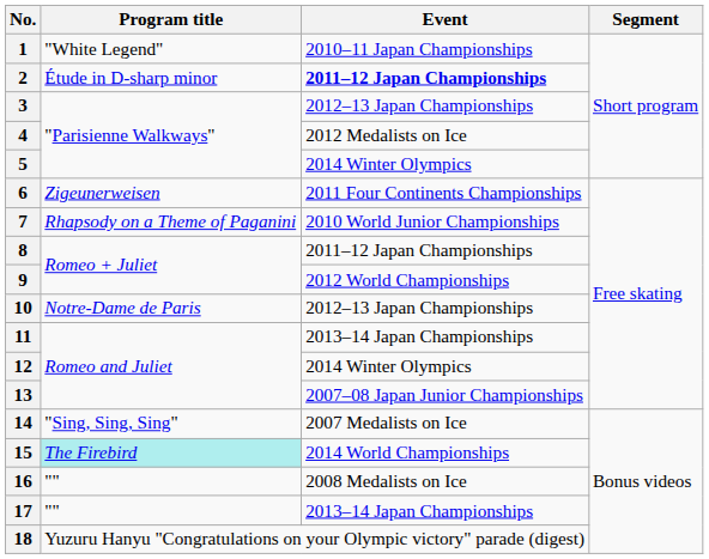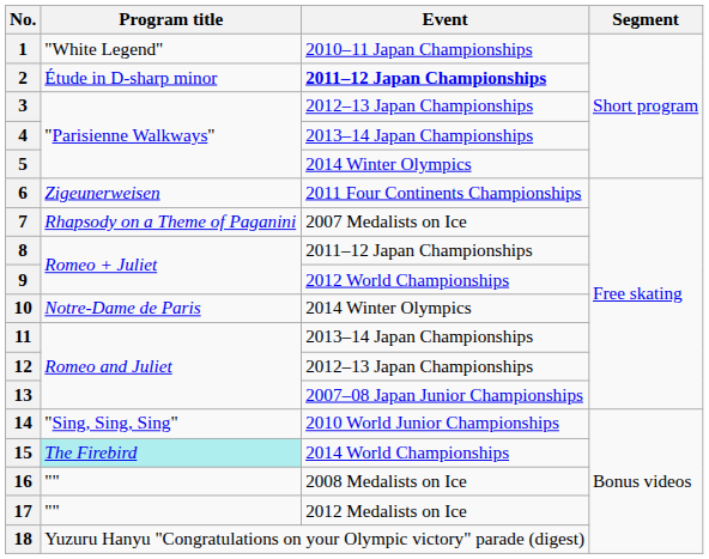4 | Event: 2012 Medalists on Ice -> 2013–14 Japan Championships
7 | Event: 2010 World Junior Championships -> 2007 Medalists on Ice
10 | Event: 2012–13 Japan Championships -> 2014 Winter Olympics
12 | Event: 2014 Winter Olympics -> 2012–13 Japan Championships
14 | Event: 2007 Medalists on Ice -> 2010 World Junior Championships
17 | Event: 2013–14 Japan Championships -> 2012 Medalists on Ice
